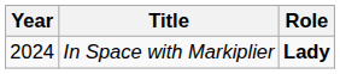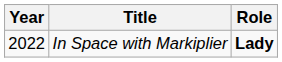In Space with Markiplier | Year: 2024 -> 2022
